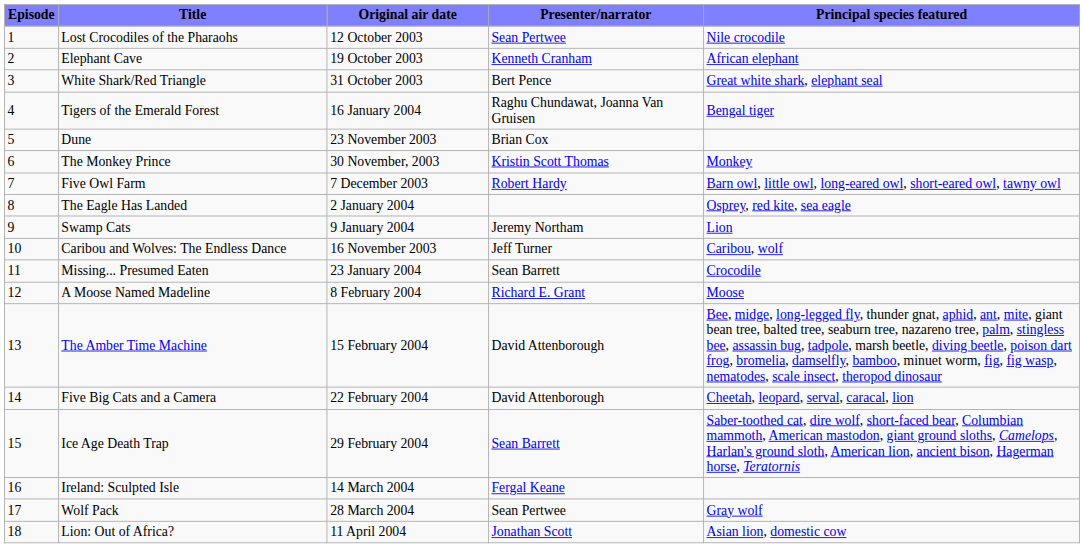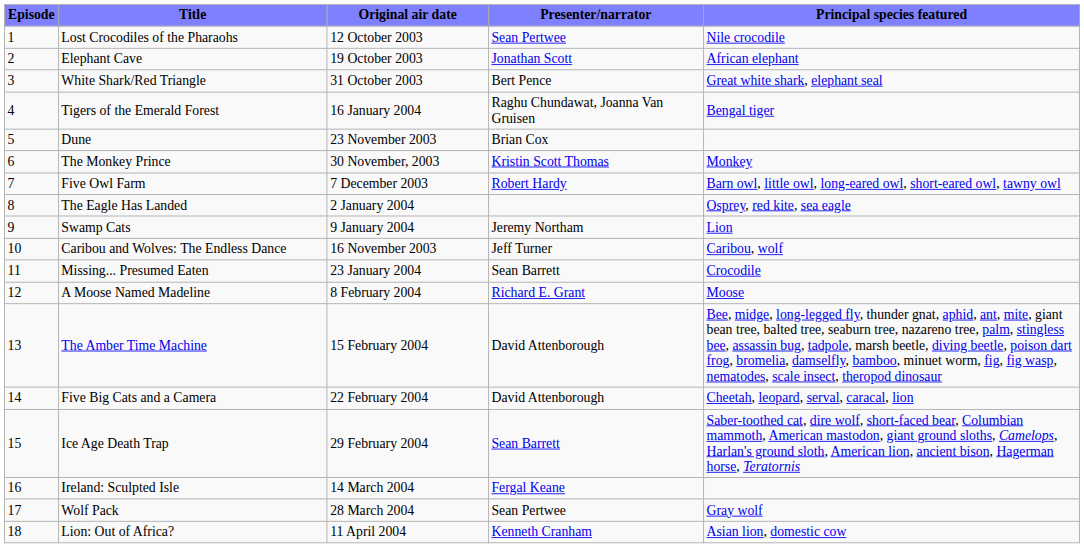Elephant Cave | Presenter/narrator: Kenneth Cranham -> Jonathan Scott
Lion: Out of Africa? | Presenter/narrator: Jonathan Scott -> Kenneth Cranham
